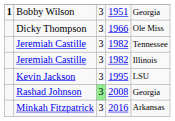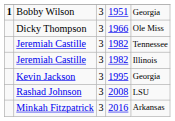Kevin Jackson | column 5: LSU -> Georgia
Rashad Johnson | column 3: lightgreen background -> no background
Rashad Johnson | column 5: Georgia -> LSU
